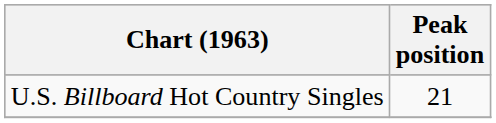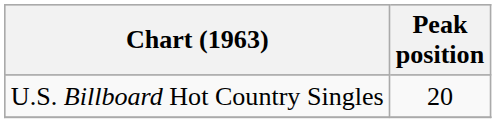U.S. Billboard Hot Country Singles | Peak position: 21 -> 20
